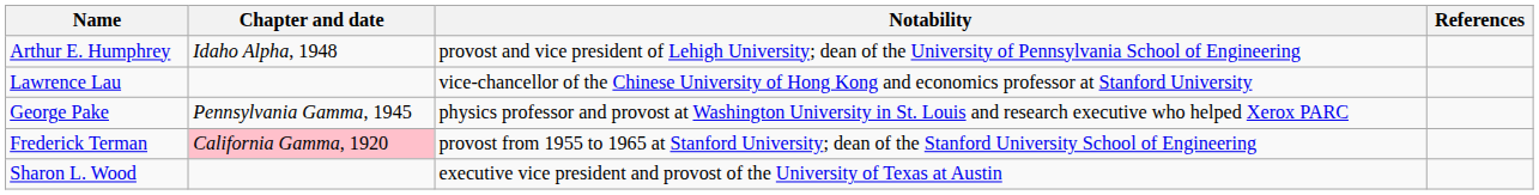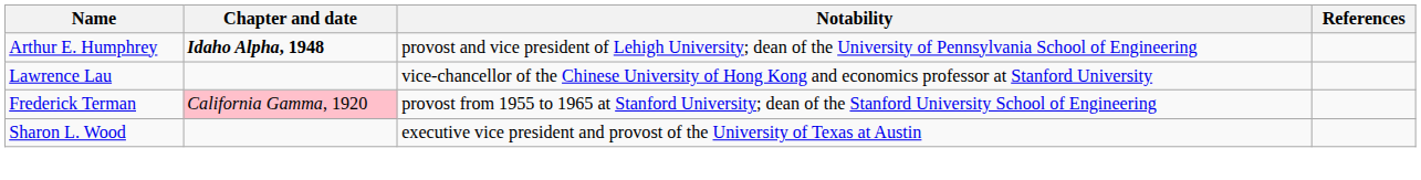Arthur E. Humphrey | Chapter and date: normal -> bold
- row: George Pake | Pennsylvania Gamma, 1945 | physics professor and provost at Washington University in St. Louis and research executive who helped Xerox PARC
